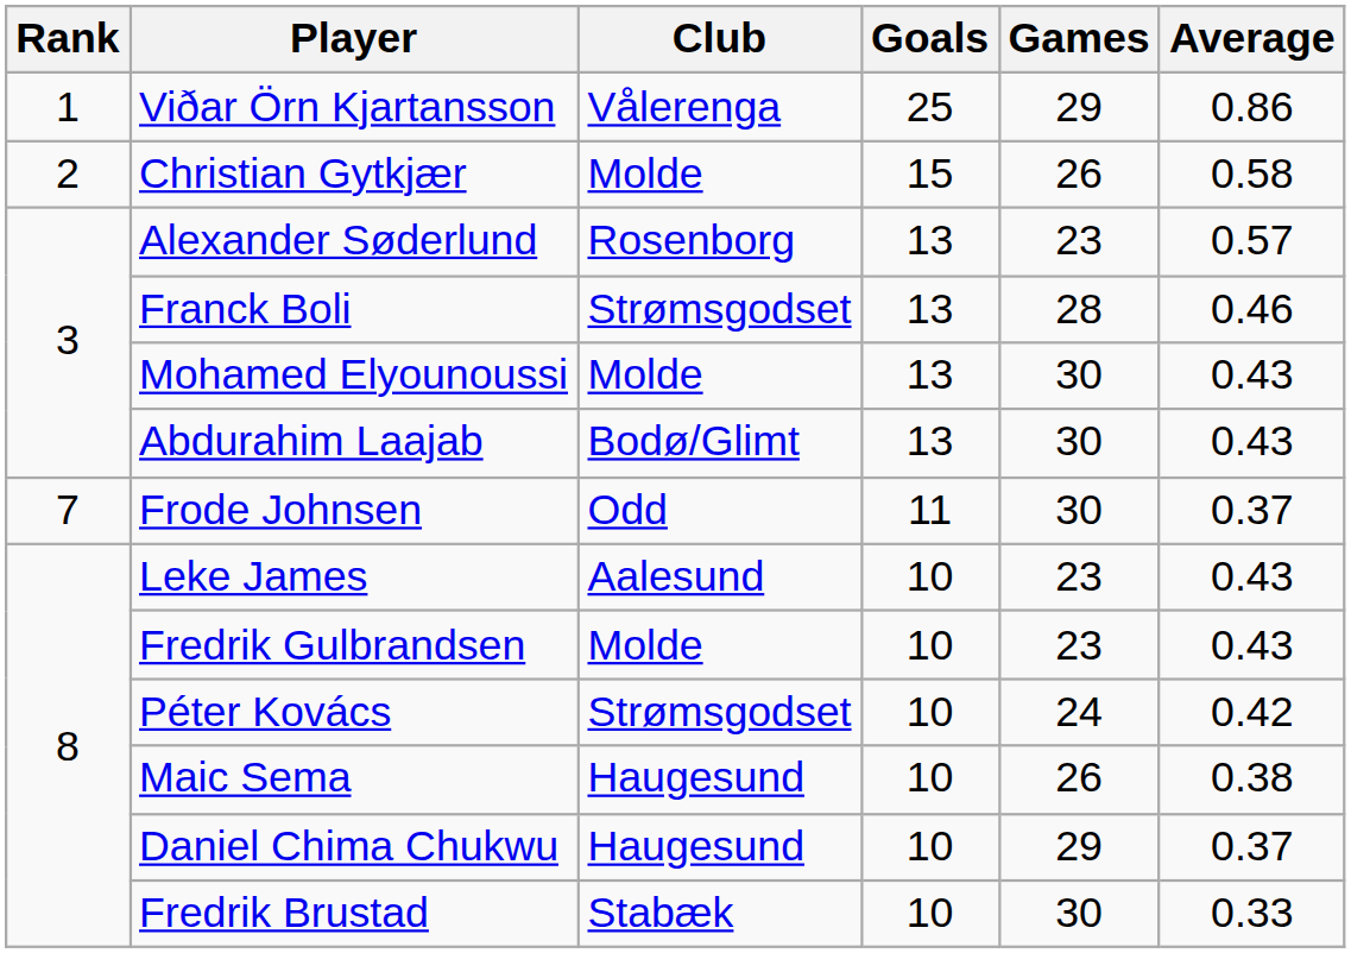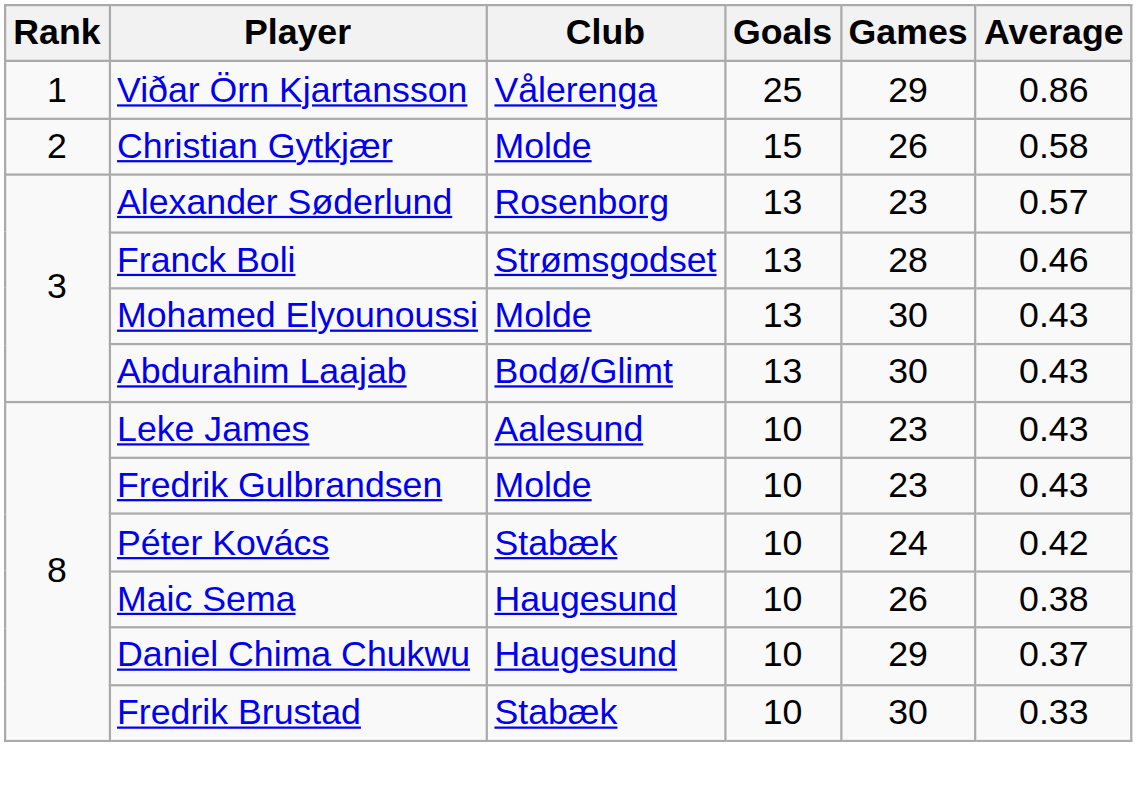- row: 7 | Frode Johnsen | Odd | 11 | 30 | 0.37
Péter Kovács | Club: Strømsgodset -> Stabæk
